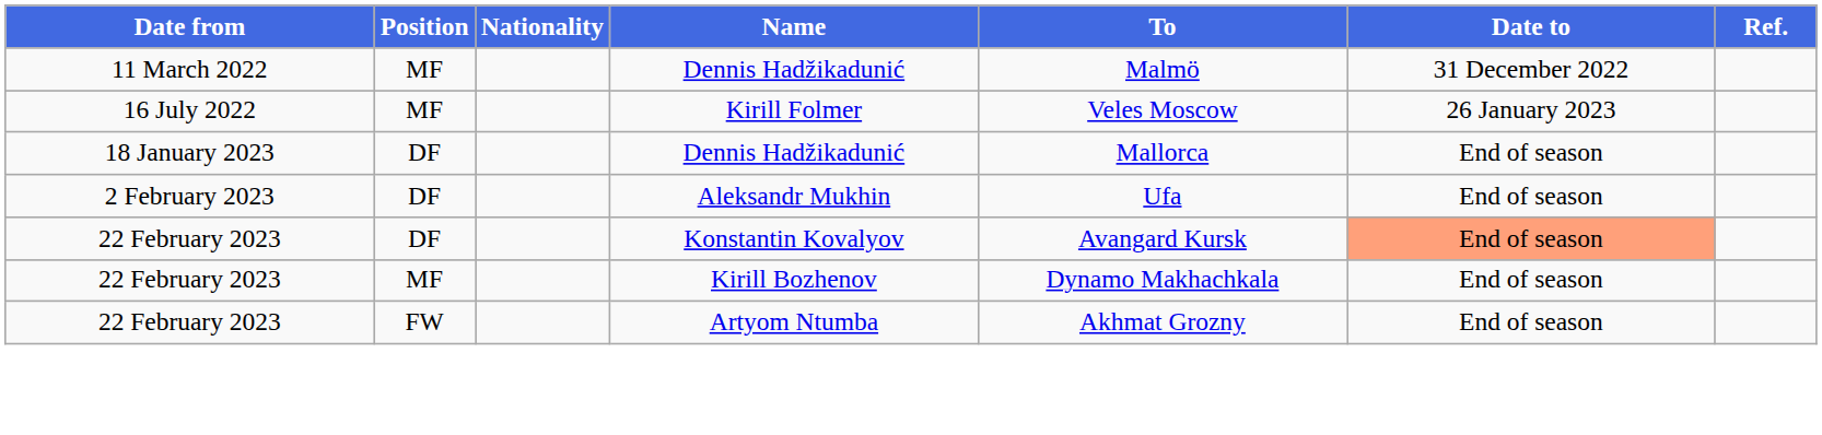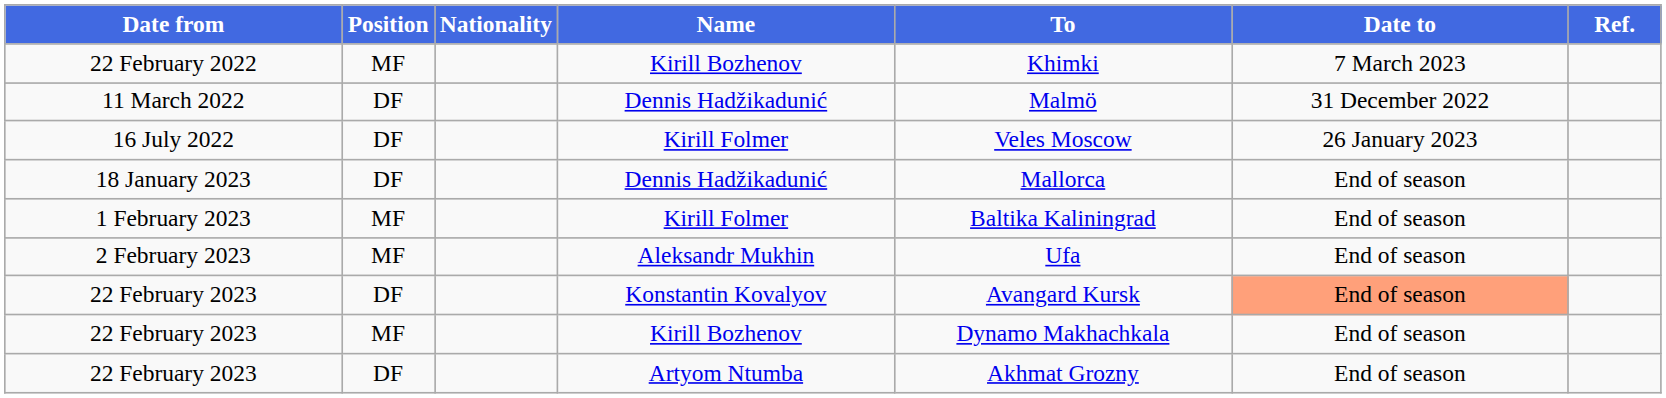+ row: 22 February 2022 | MF | Kirill Bozhenov | Khimki | 7 March 2023
11 March 2022 | Position: MF -> DF
16 July 2022 | Position: MF -> DF
+ row: 1 February 2023 | MF | Kirill Folmer | Baltika Kaliningrad | End of season
2 February 2023 | Position: DF -> MF
22 February 2023 / Artyom Ntumba | Position: FW -> DF
